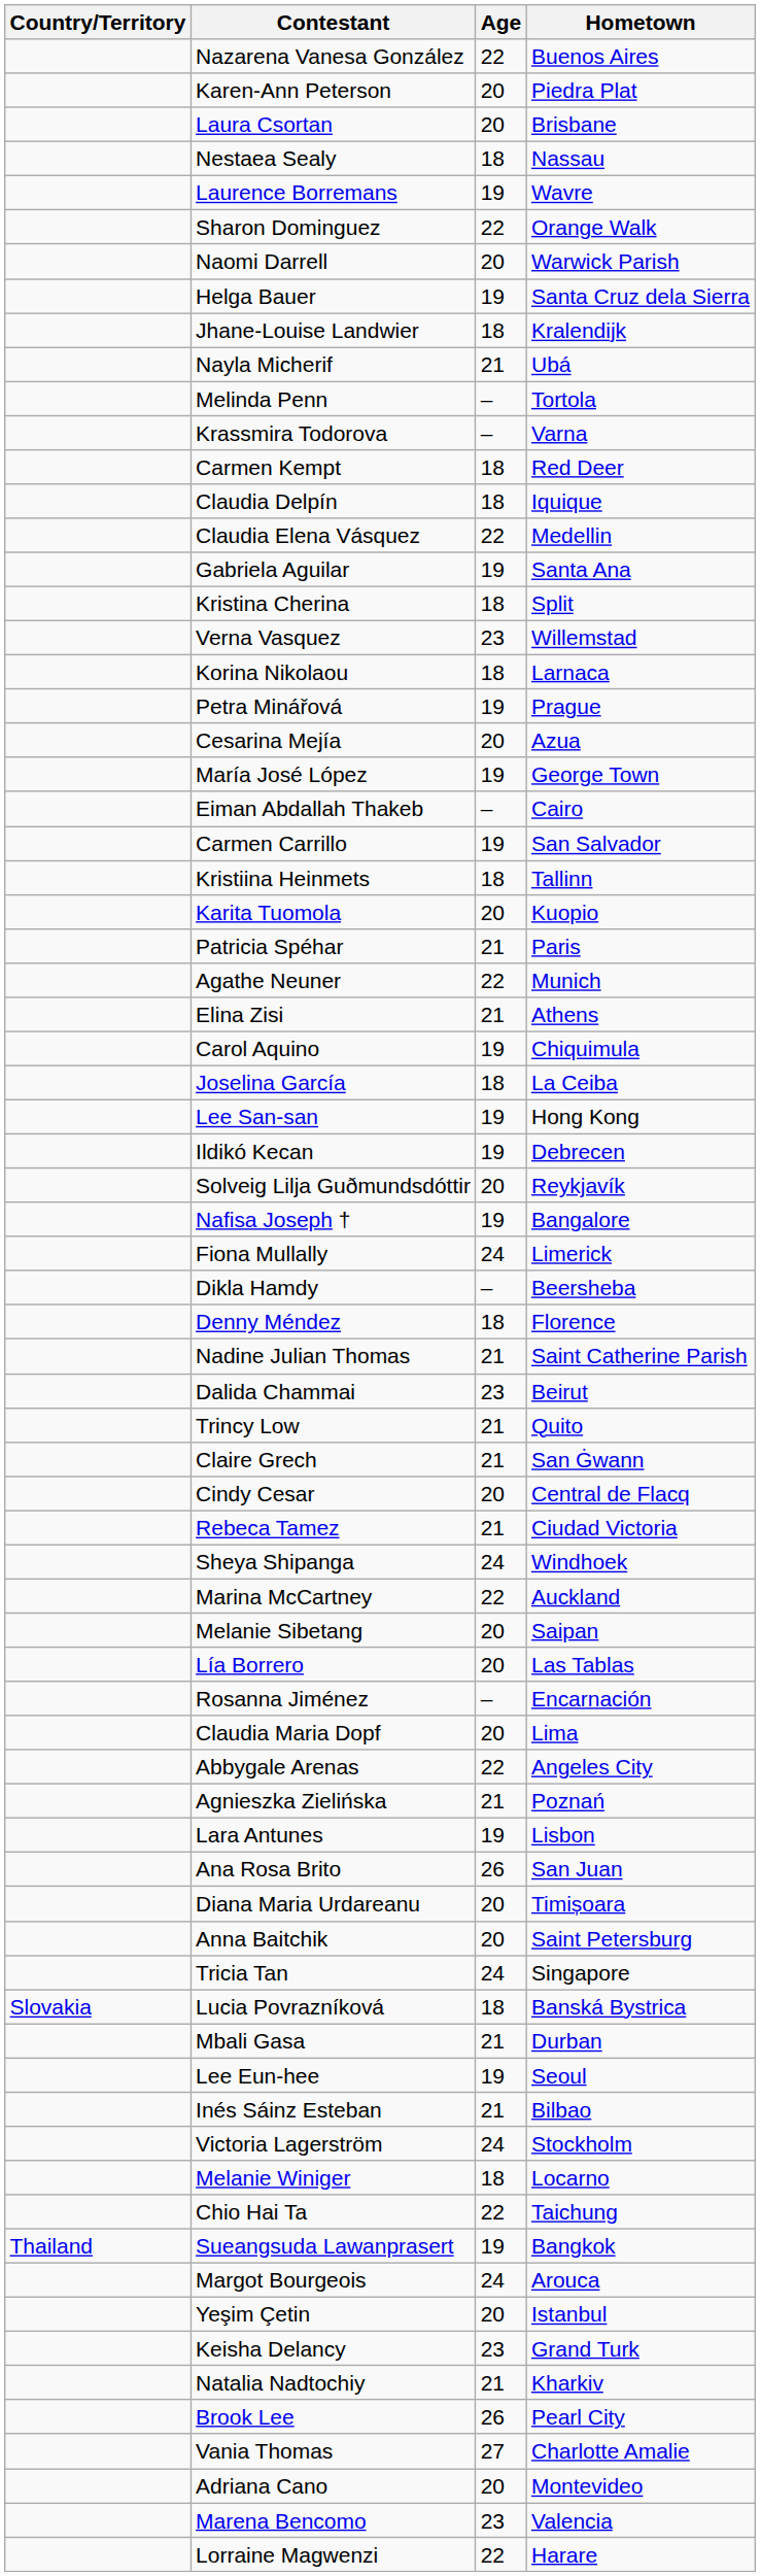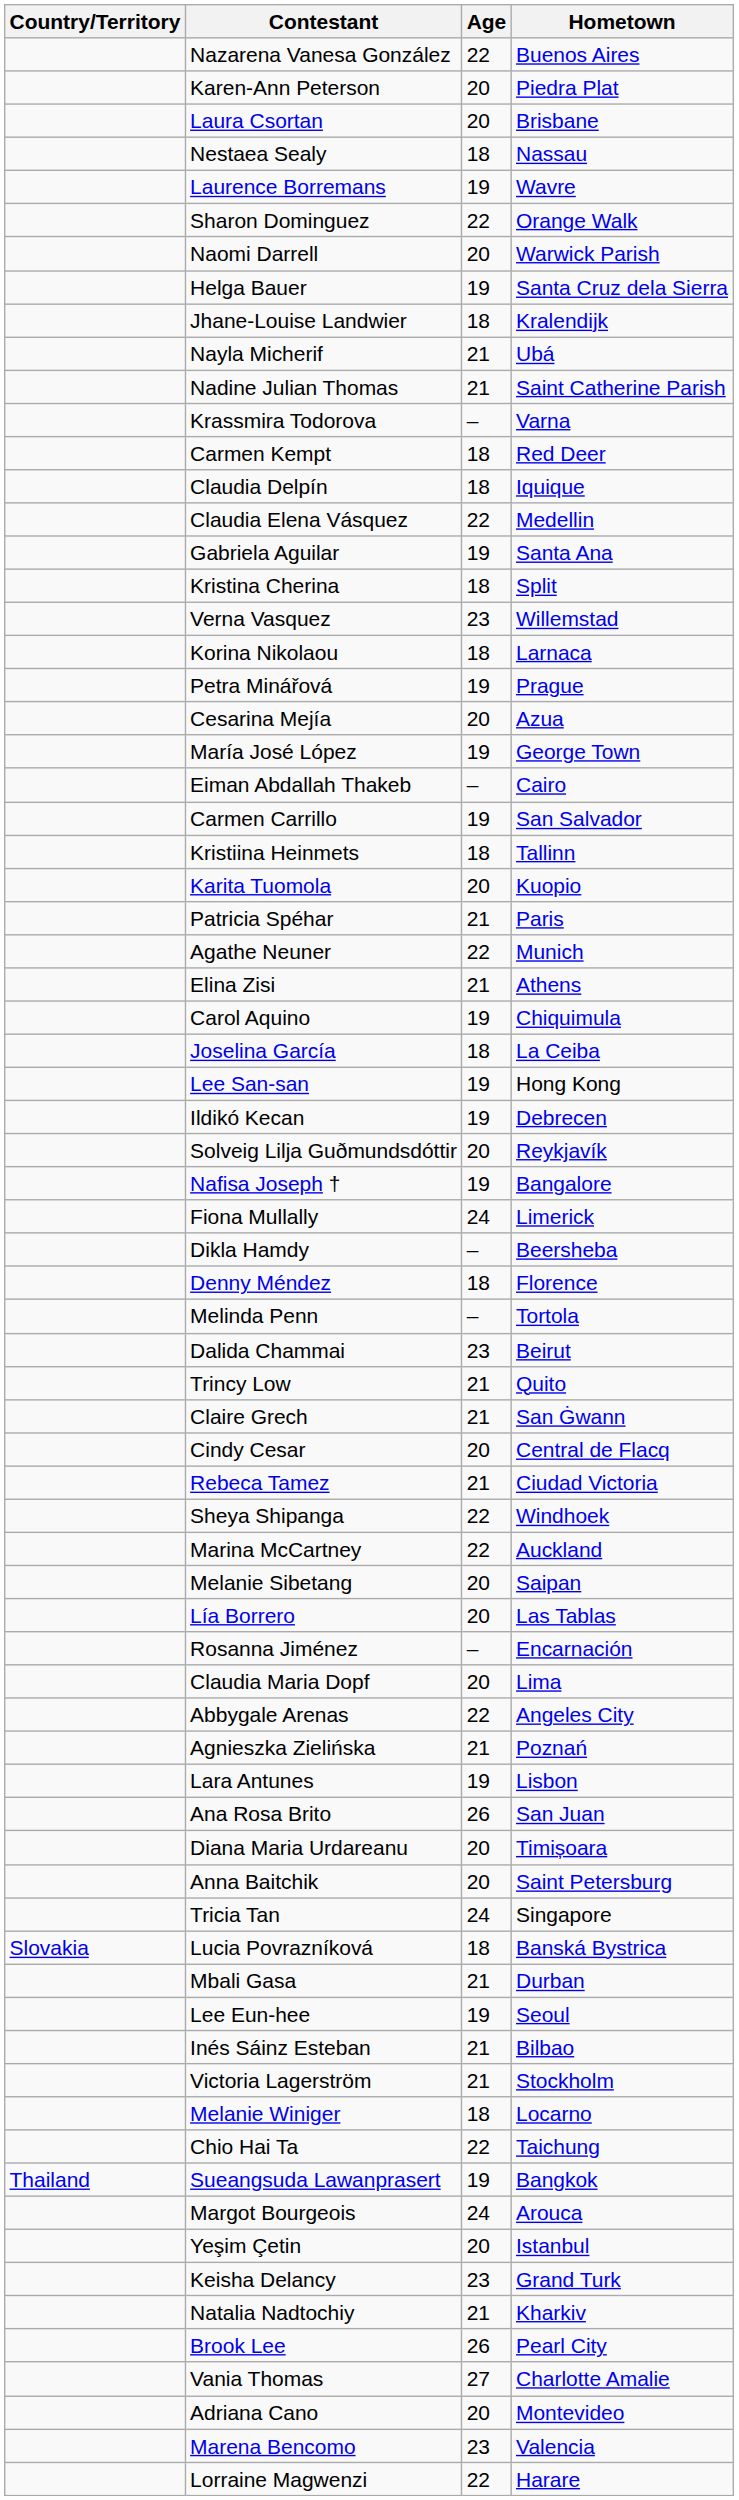rows swapped: Melinda Penn <-> Nadine Julian Thomas
Sheya Shipanga | Age: 24 -> 22
Victoria Lagerström | Age: 24 -> 21
